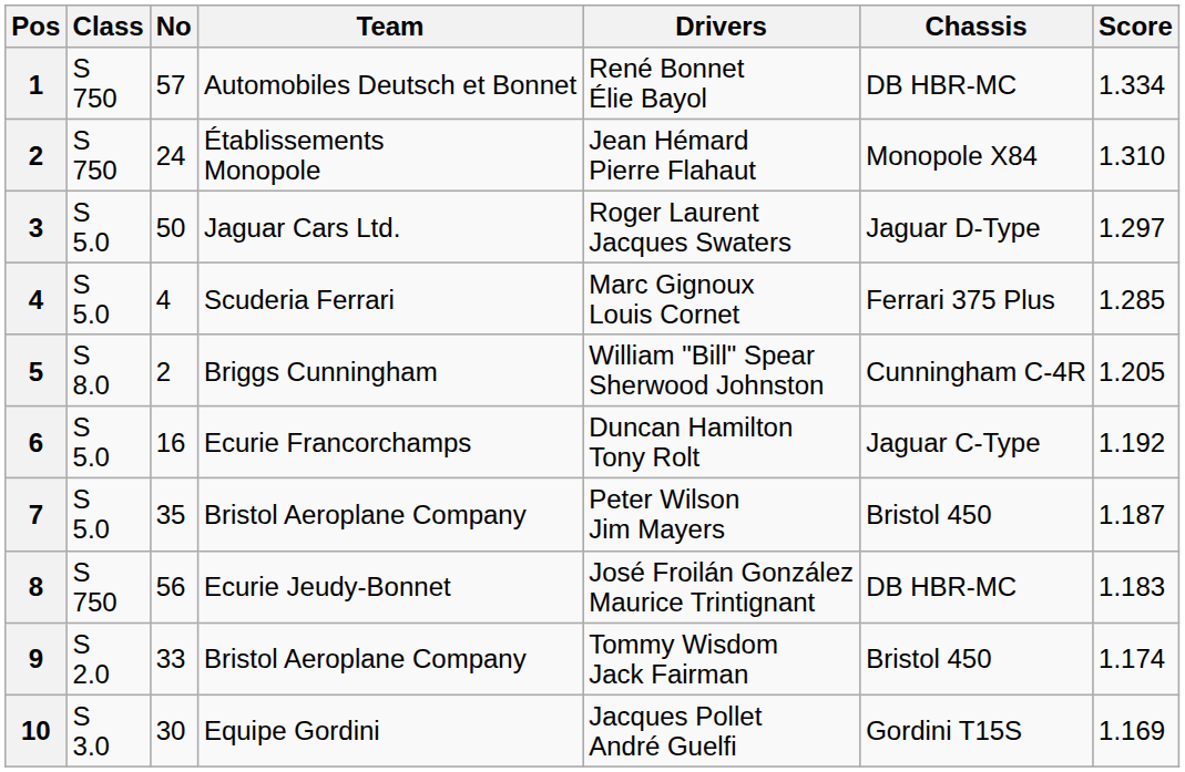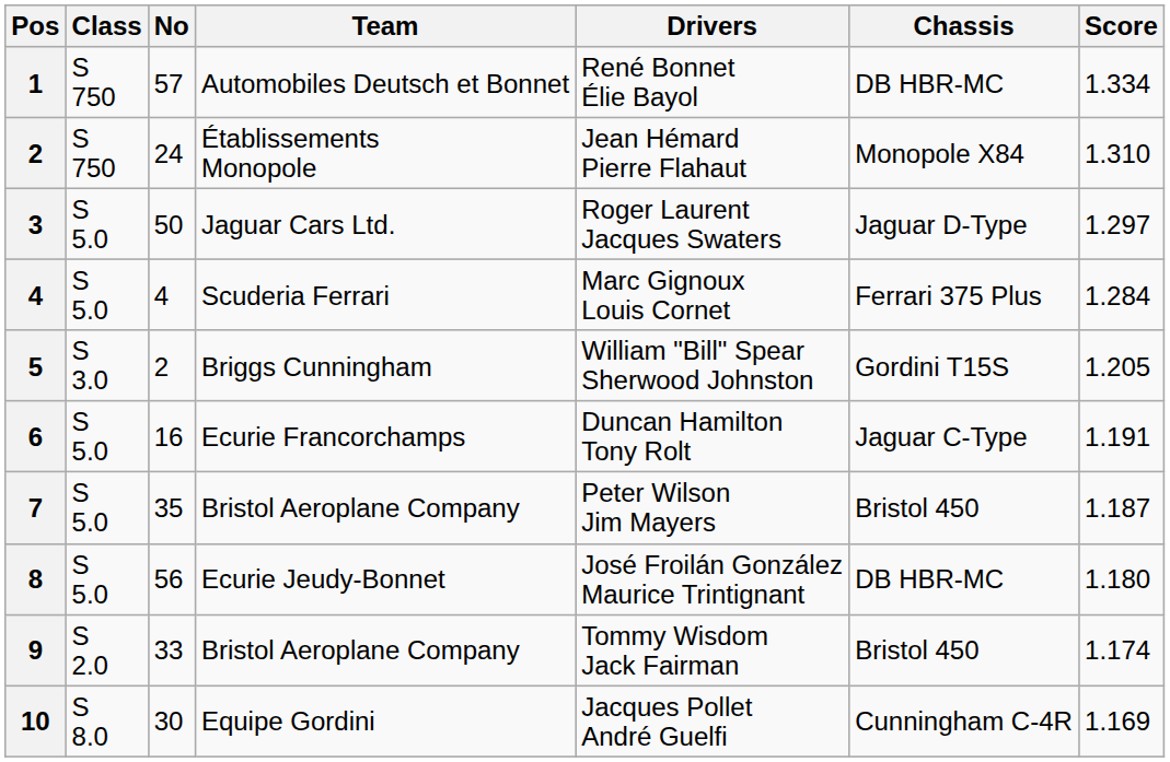Scuderia Ferrari | Score: 1.285 -> 1.284
Briggs Cunningham | Class: S 8.0 -> S 3.0
Briggs Cunningham | Chassis: Cunningham C-4R -> Gordini T15S
Ecurie Francorchamps | Score: 1.192 -> 1.191
Ecurie Jeudy-Bonnet | Class: S 750 -> S 5.0
Ecurie Jeudy-Bonnet | Score: 1.183 -> 1.180
Equipe Gordini | Class: S 3.0 -> S 8.0
Equipe Gordini | Chassis: Gordini T15S -> Cunningham C-4R
